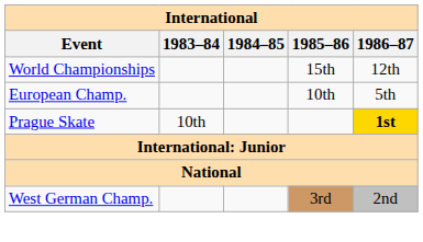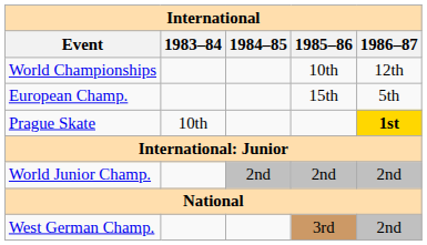World Championships | 1985–86: 15th -> 10th
European Champ. | 1985–86: 10th -> 15th
+ row: World Junior Champ. | 2nd | 2nd | 2nd
